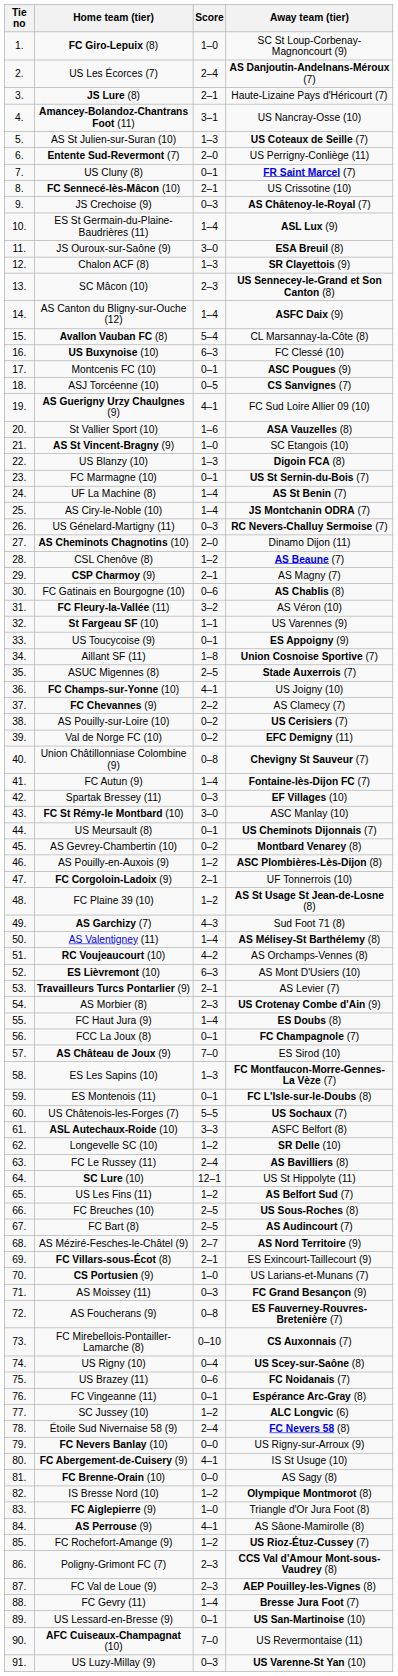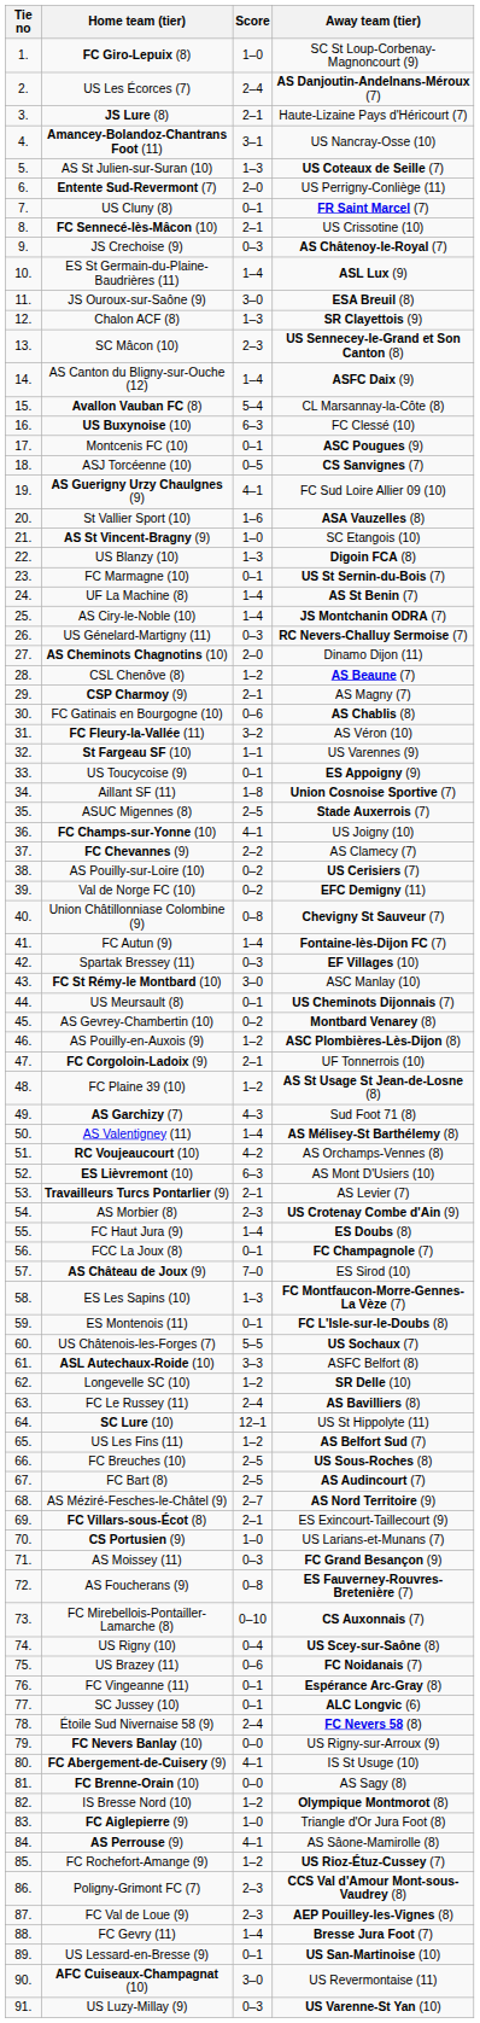SC Jussey (10) | Score: 1–2 -> 0–1
AFC Cuiseaux-Champagnat (10) | Score: 7–0 -> 3–0
